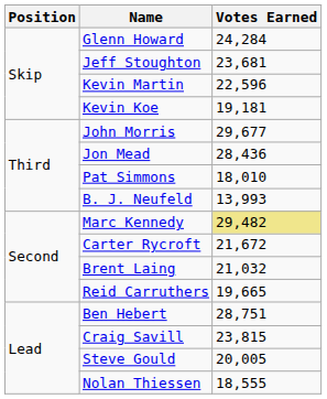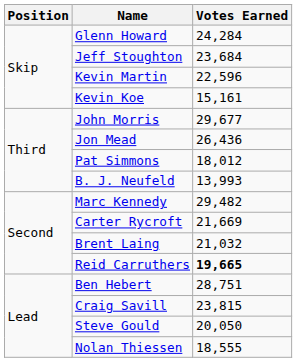Jeff Stoughton | Votes Earned: 23,681 -> 23,684
Kevin Koe | Votes Earned: 19,181 -> 15,161
Jon Mead | Votes Earned: 28,436 -> 26,436
Pat Simmons | Votes Earned: 18,010 -> 18,012
Marc Kennedy | Votes Earned: khaki background -> no background
Carter Rycroft | Votes Earned: 21,672 -> 21,669
Reid Carruthers | Votes Earned: normal -> bold
Steve Gould | Votes Earned: 20,005 -> 20,050
